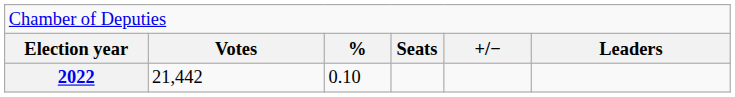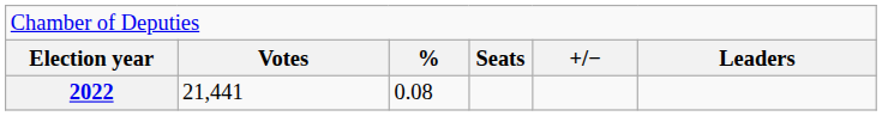2022 | column 2: 21,442 -> 21,441
2022 | column 3: 0.10 -> 0.08
